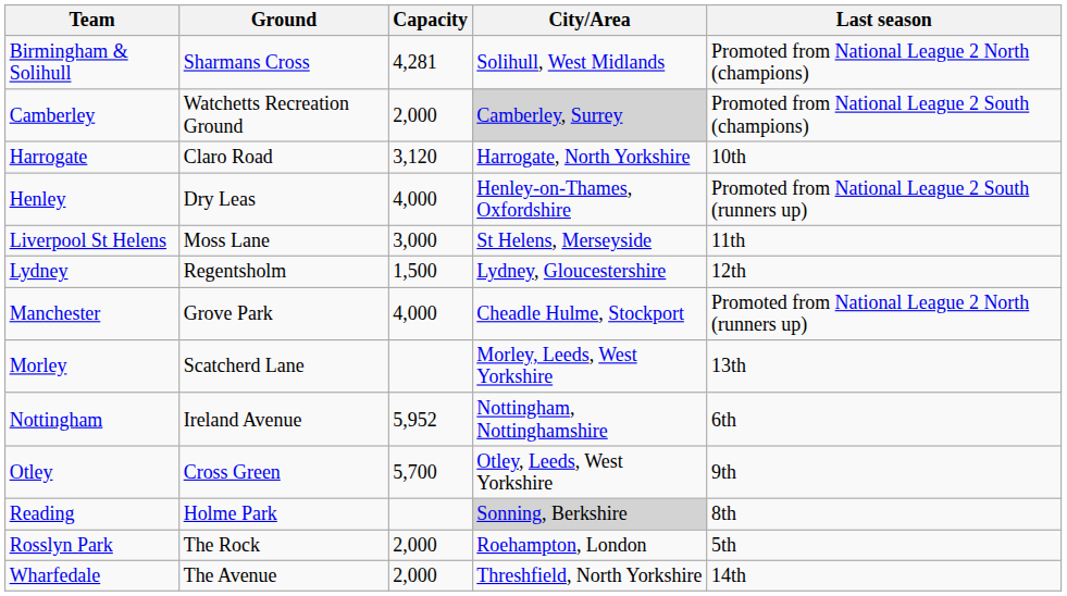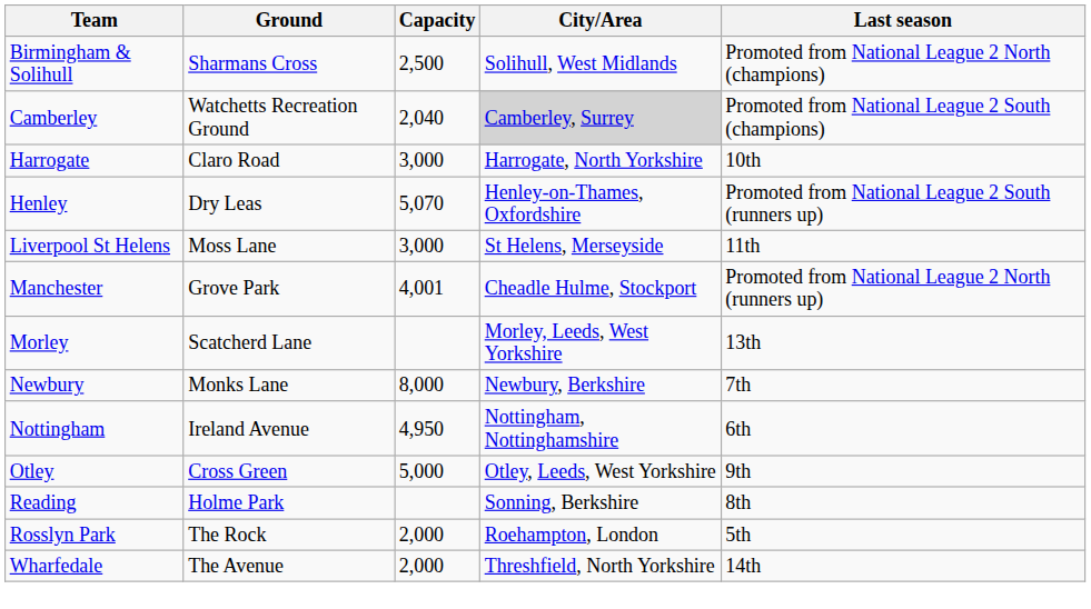Birmingham & Solihull | Capacity: 4,281 -> 2,500
Camberley | Capacity: 2,000 -> 2,040
Harrogate | Capacity: 3,120 -> 3,000
Henley | Capacity: 4,000 -> 5,070
- row: Lydney | Regentsholm | 1,500 | Lydney, Gloucestershire | 12th
Manchester | Capacity: 4,000 -> 4,001
+ row: Newbury | Monks Lane | 8,000 | Newbury, Berkshire | 7th
Nottingham | Capacity: 5,952 -> 4,950
Otley | Capacity: 5,700 -> 5,000
Reading | City/Area: lightgrey background -> no background
